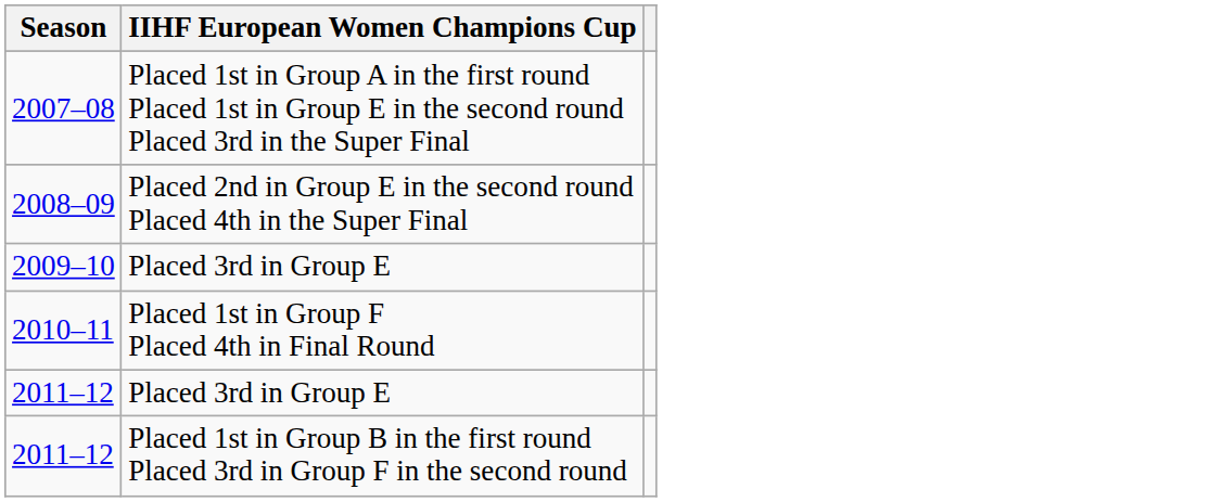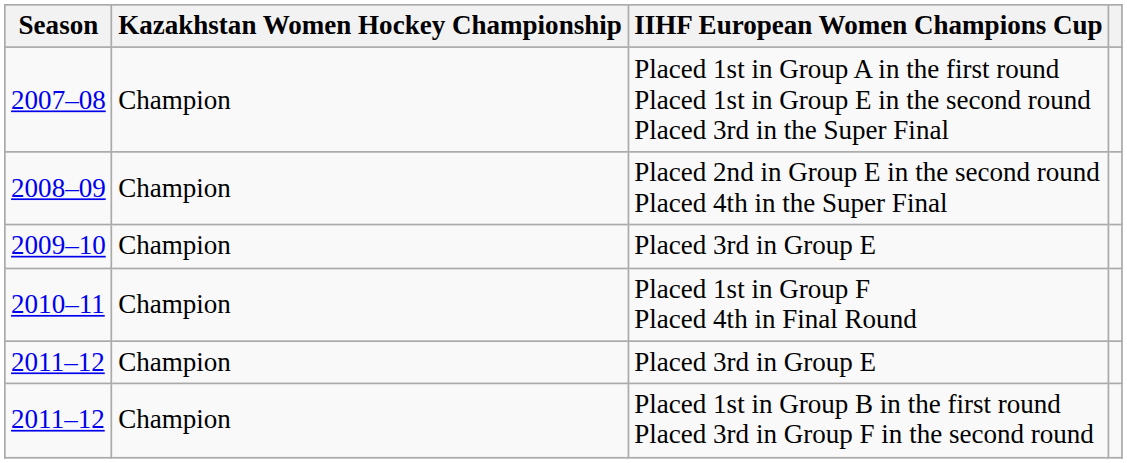+ column: Kazakhstan Women Hockey Championship | Champion | Champion | Champion | Champion | Champion | Champion
